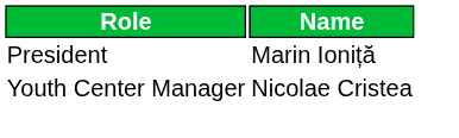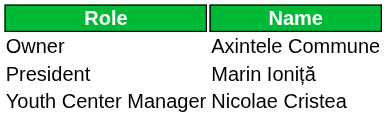+ row: Owner | Axintele Commune
